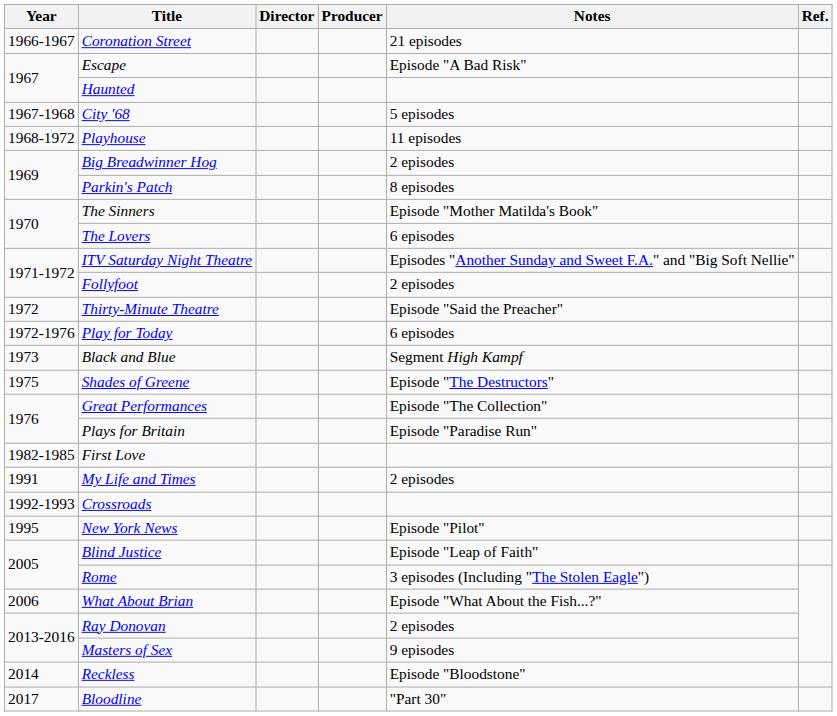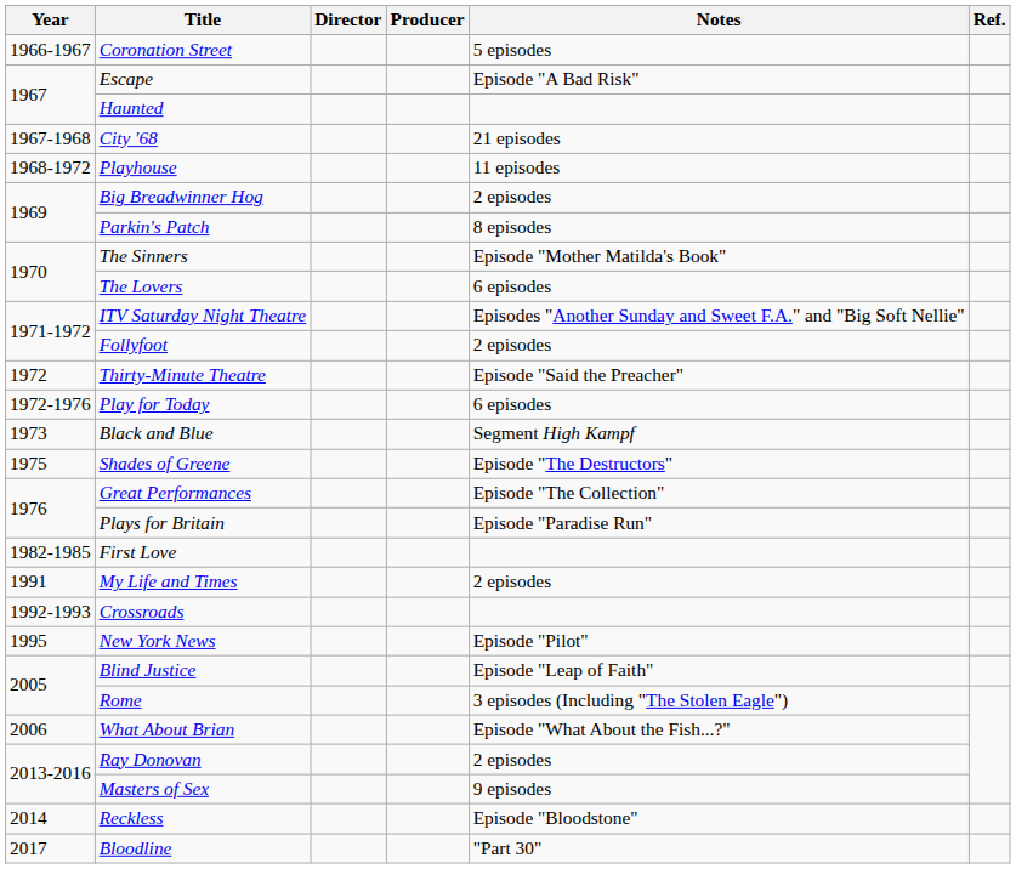Coronation Street | Notes: 21 episodes -> 5 episodes
City '68 | Notes: 5 episodes -> 21 episodes
